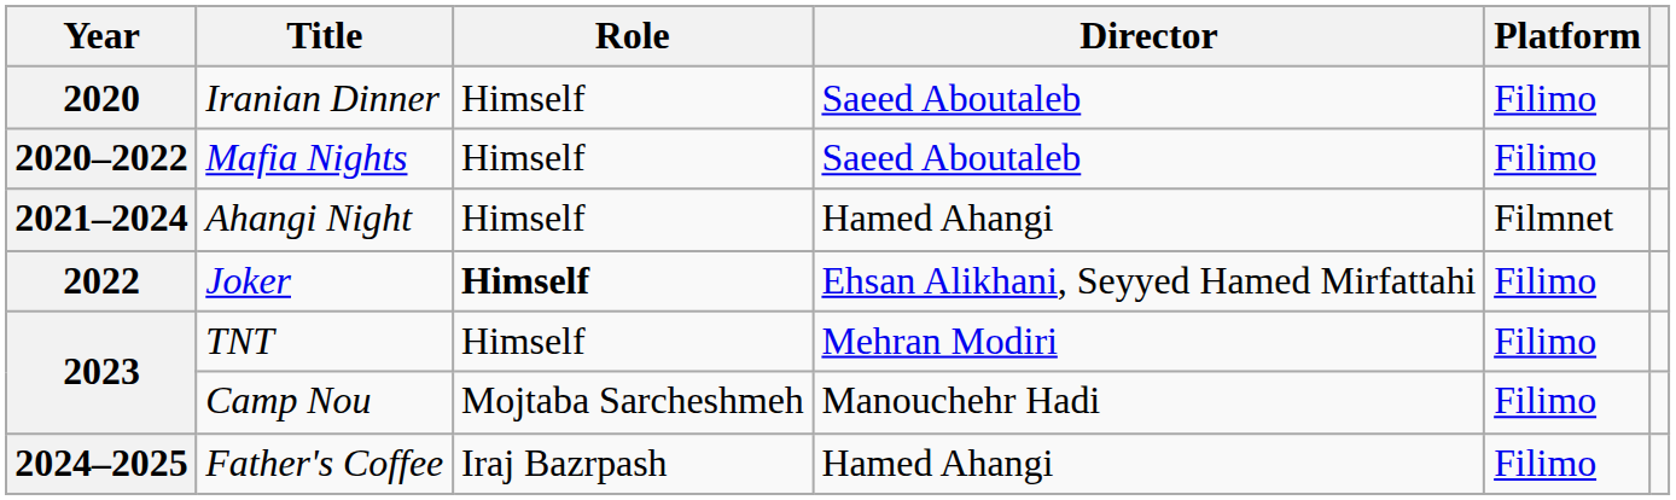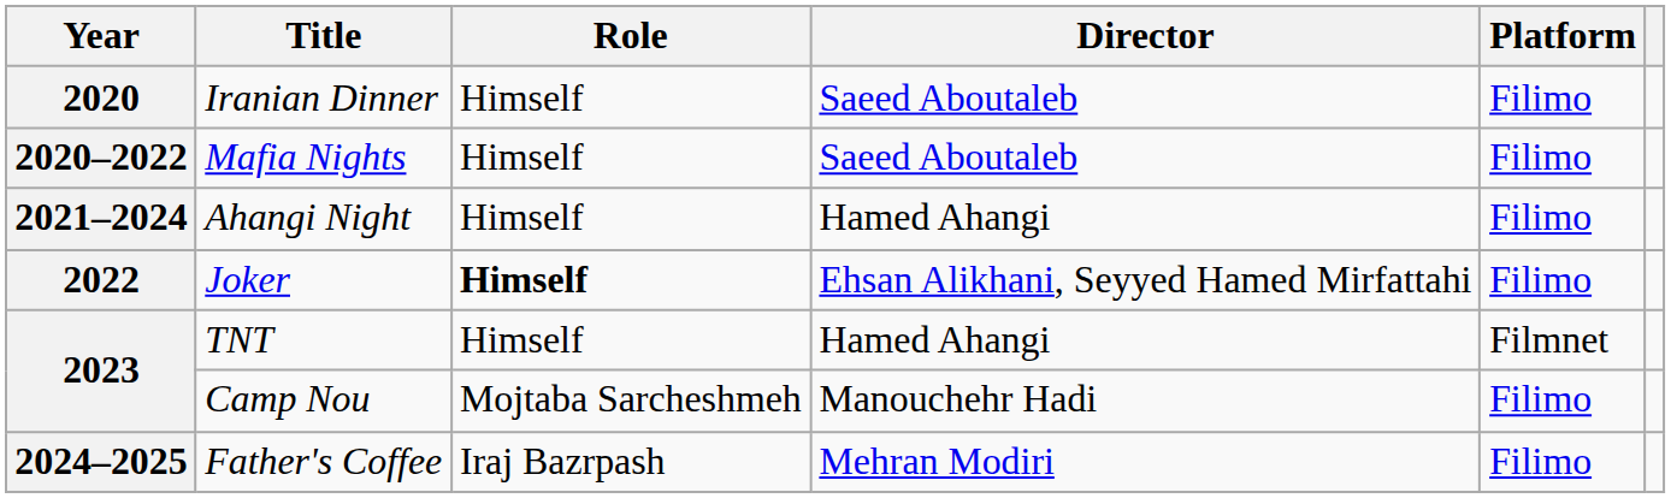Ahangi Night | Platform: Filmnet -> Filimo
TNT | Director: Mehran Modiri -> Hamed Ahangi
TNT | Platform: Filimo -> Filmnet
Father's Coffee | Director: Hamed Ahangi -> Mehran Modiri
